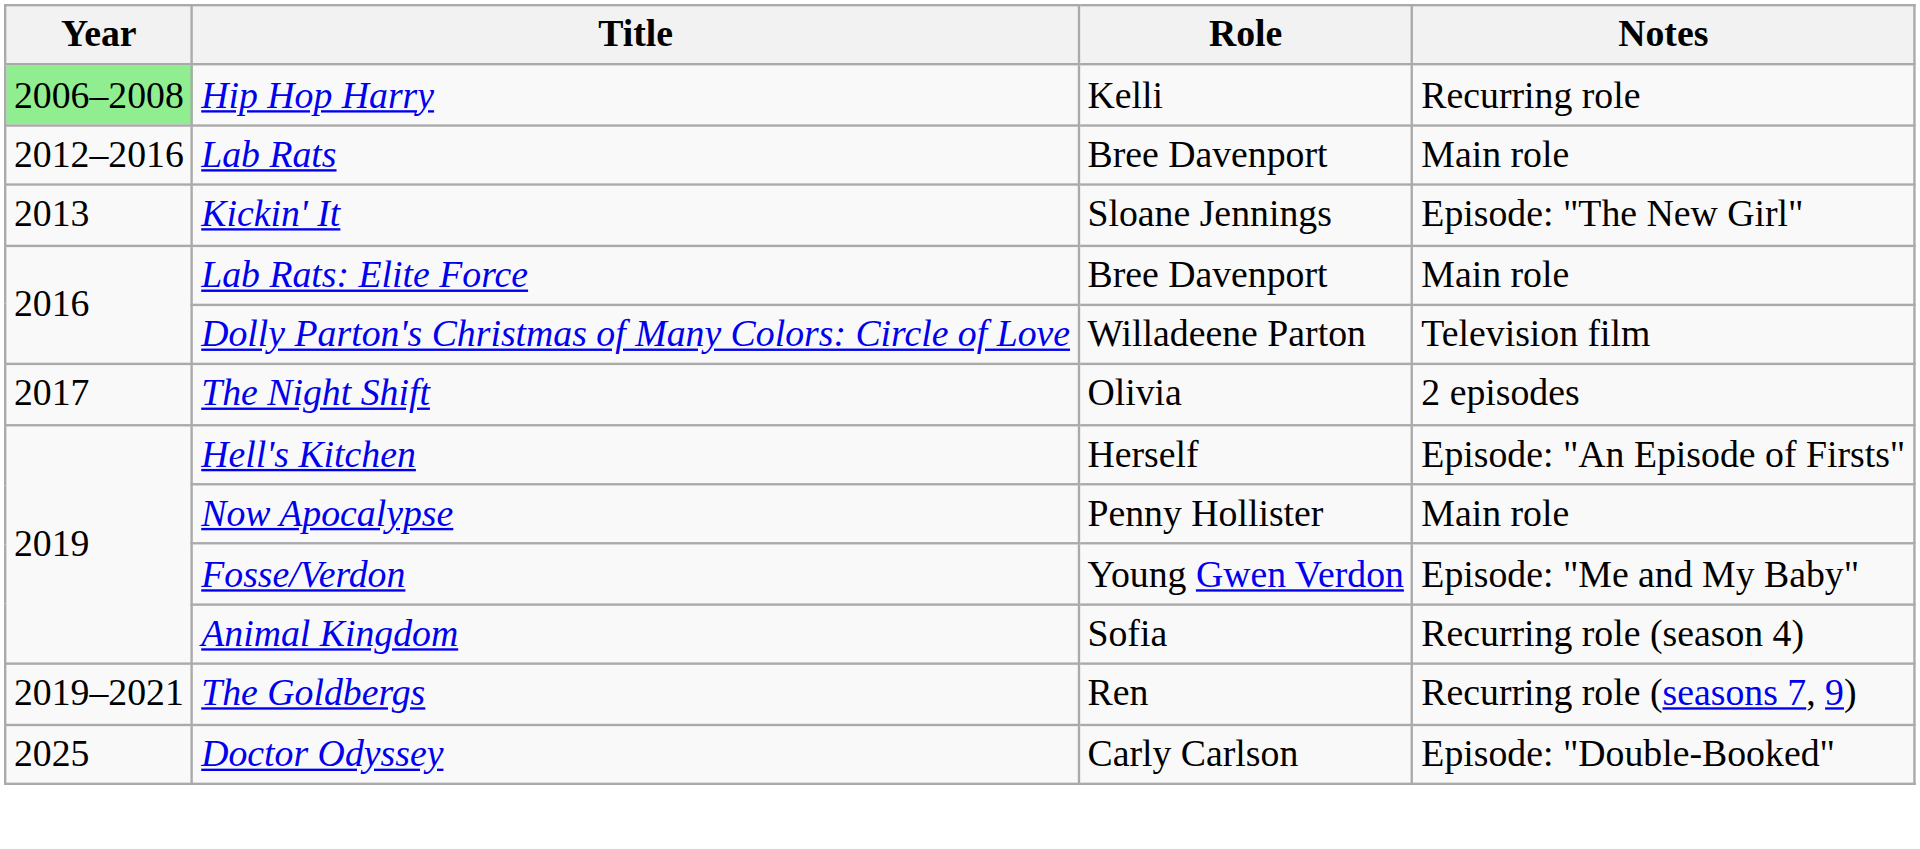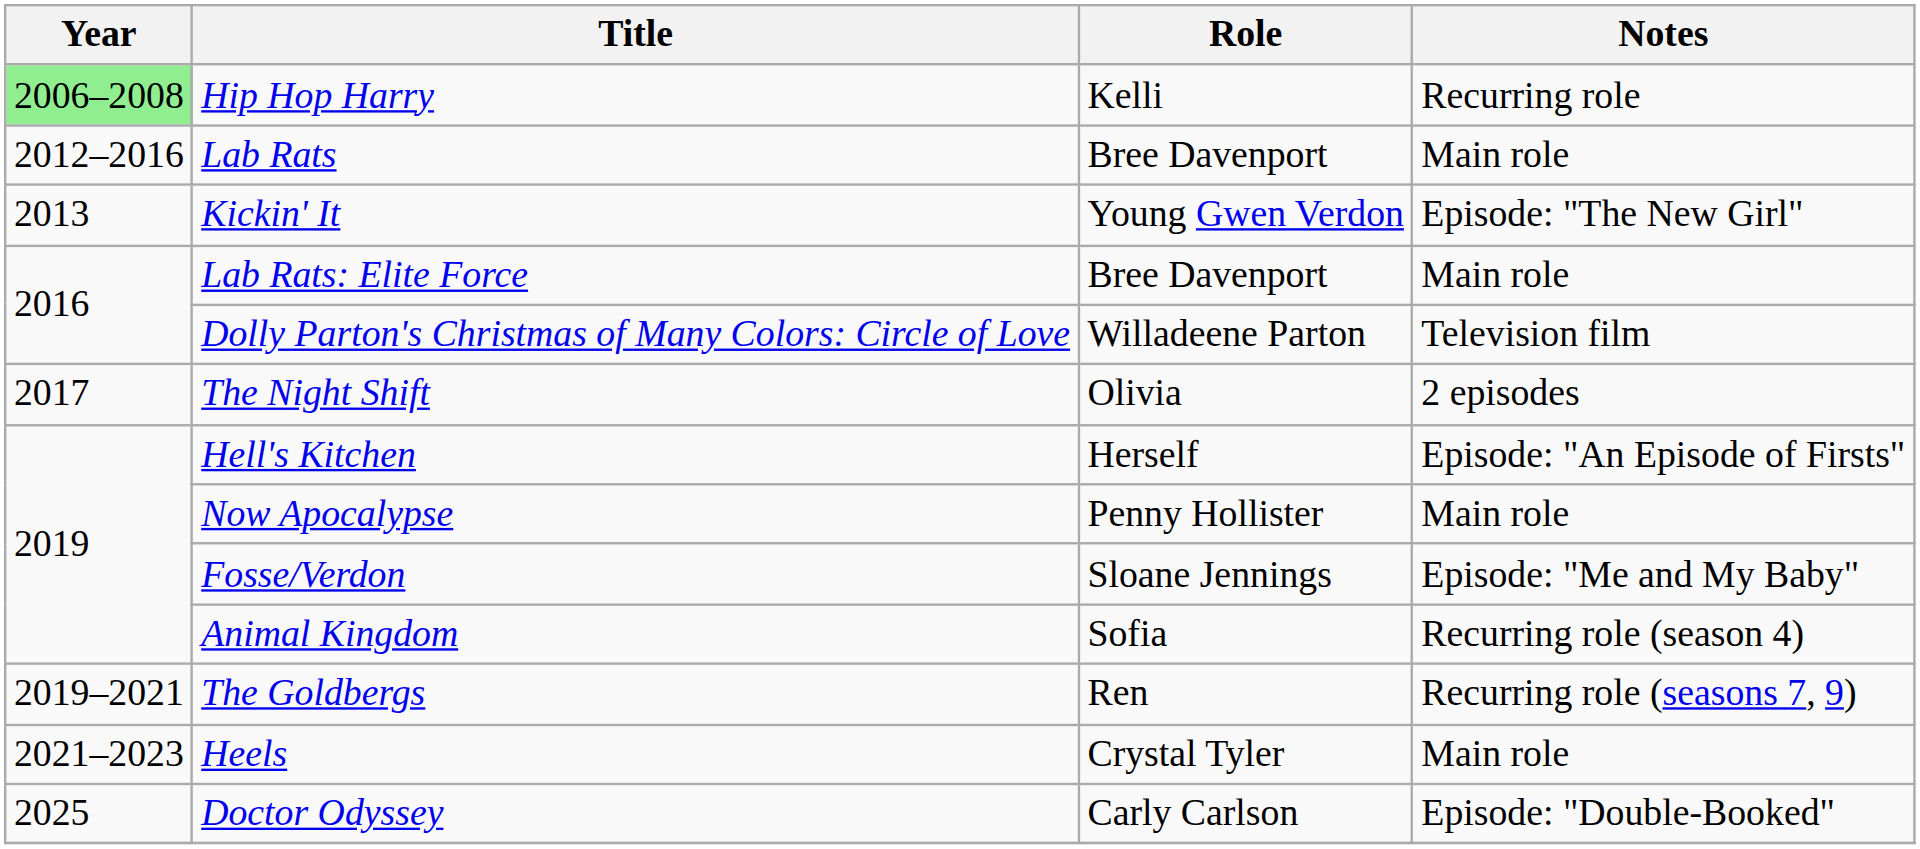Kickin' It | Role: Sloane Jennings -> Young Gwen Verdon
Fosse/Verdon | Role: Young Gwen Verdon -> Sloane Jennings
+ row: 2021–2023 | Heels | Crystal Tyler | Main role
